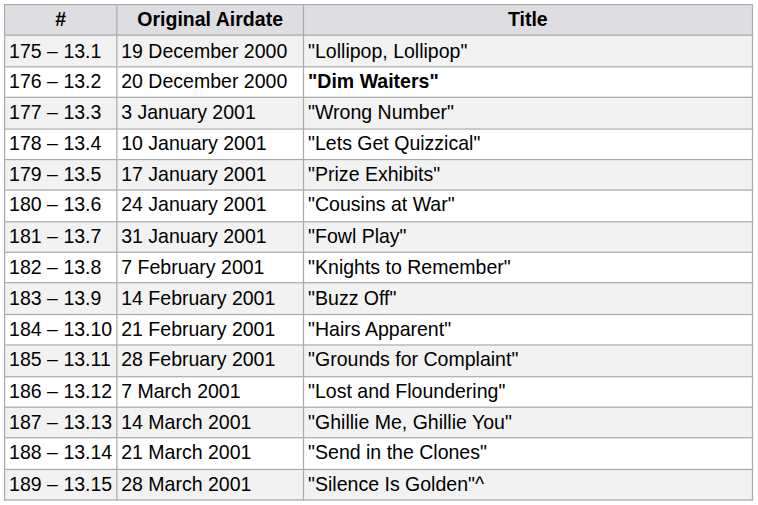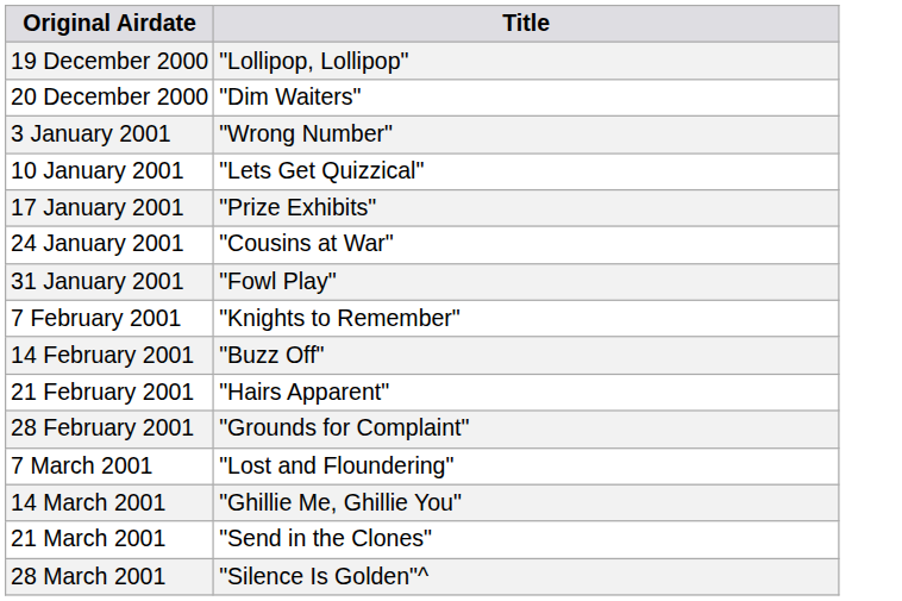- column: # | 175 – 13.1 | 176 – 13.2 | 177 – 13.3 | 178 – 13.4 | 179 – 13.5 | 180 – 13.6 | 181 – 13.7 | 182 – 13.8 | 183 – 13.9 | 184 – 13.10 | 185 – 13.11 | 186 – 13.12 | 187 – 13.13 | 188 – 13.14 | 189 – 13.15
20 December 2000 | Title: bold -> normal
